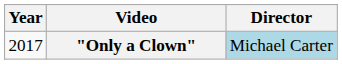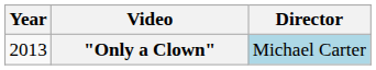"Only a Clown" | Year: 2017 -> 2013
